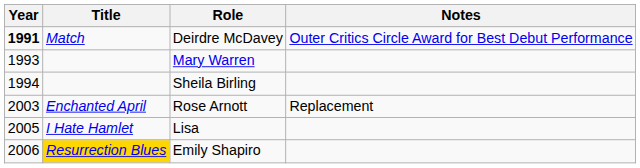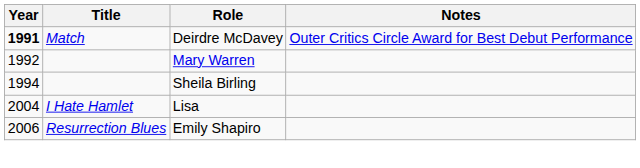Mary Warren | Year: 1993 -> 1992
- row: 2003 | Enchanted April | Rose Arnott | Replacement
Lisa | Year: 2005 -> 2004
Emily Shapiro | Title: gold background -> no background
